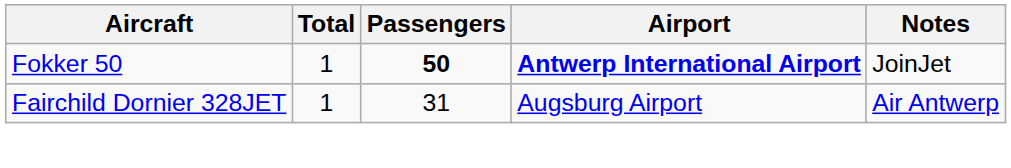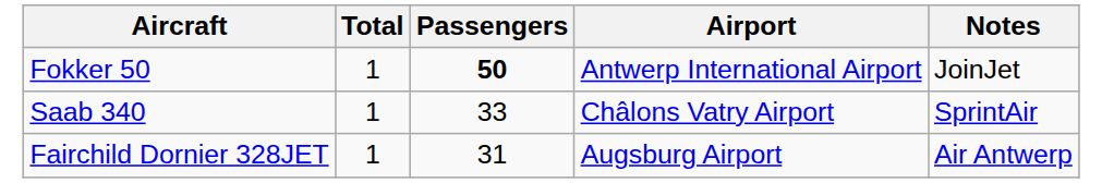Fokker 50 | Airport: bold -> normal
+ row: Saab 340 | 1 | 33 | Châlons Vatry Airport | SprintAir
